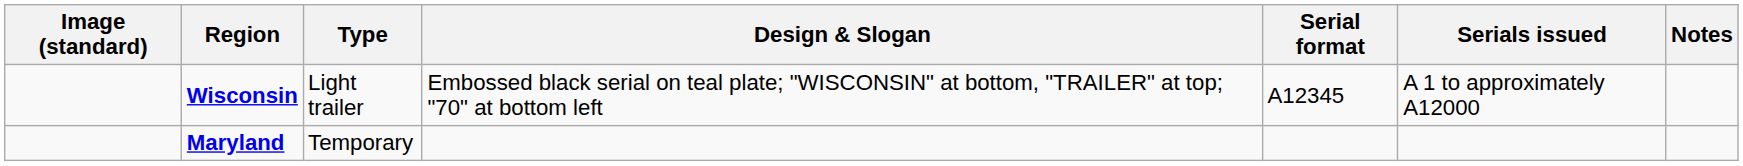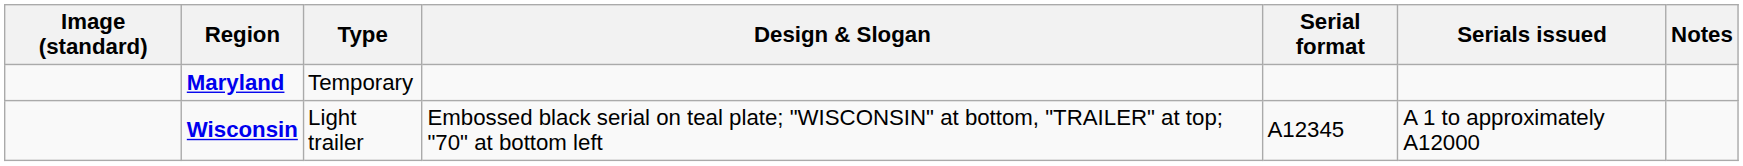rows swapped: Maryland <-> Wisconsin
